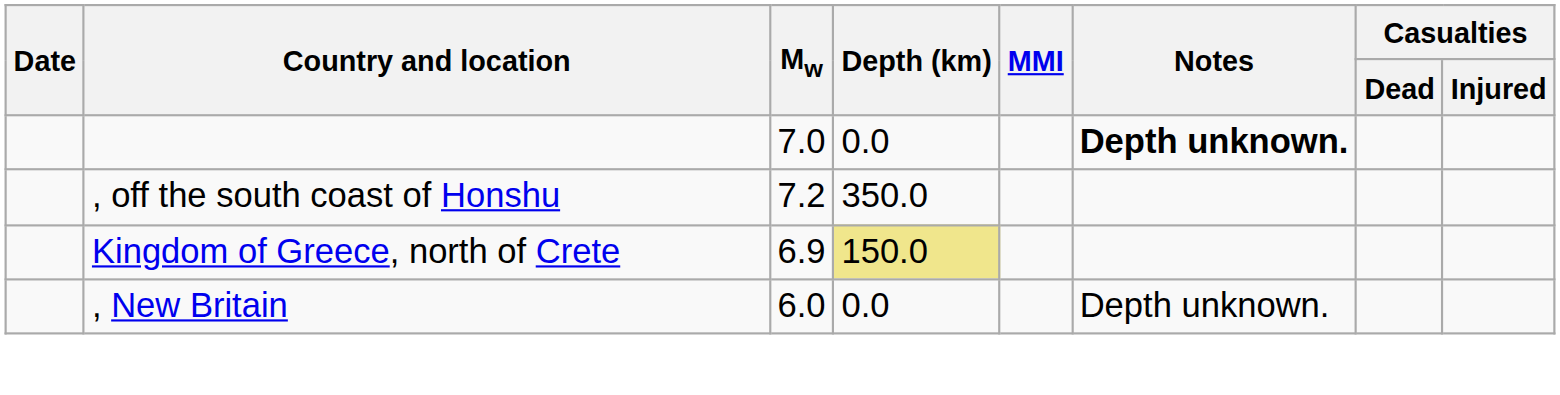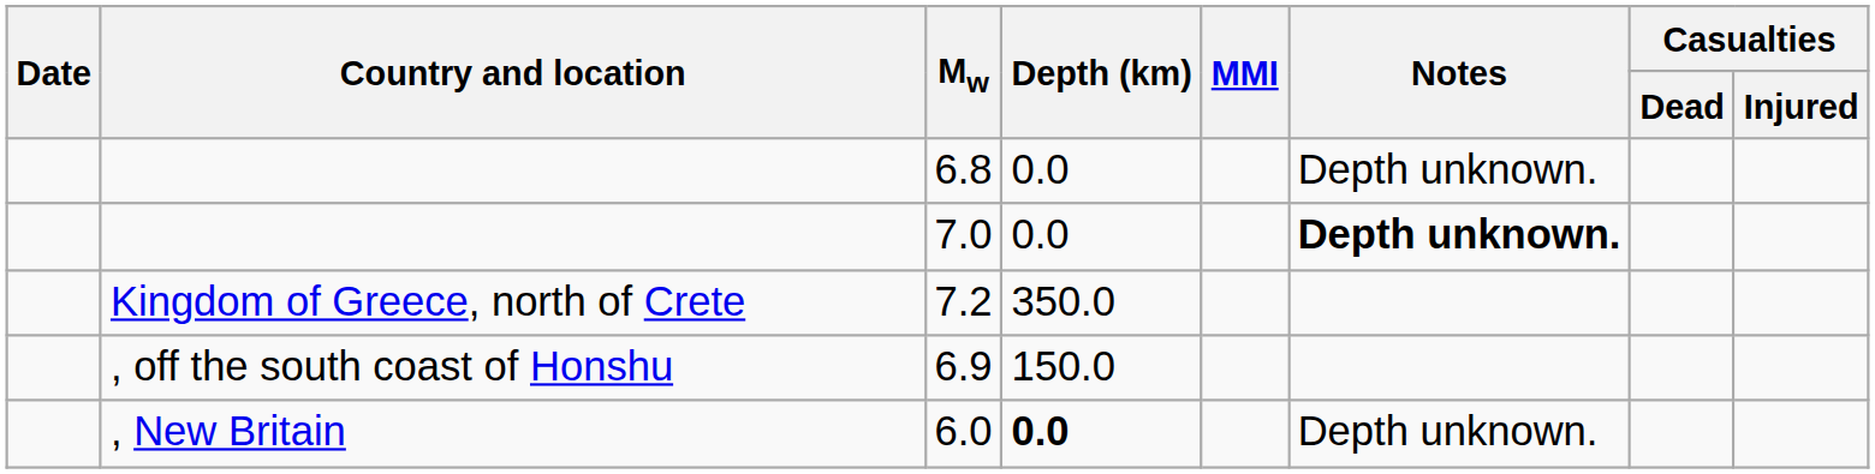+ row: 6.8 | 0.0 | Depth unknown.
7.2 | Country and location: , off the south coast of Honshu -> Kingdom of Greece, north of Crete
6.9 | Country and location: Kingdom of Greece, north of Crete -> , off the south coast of Honshu
6.9 | Depth (km): khaki background -> no background
6.0 | Depth (km): normal -> bold
